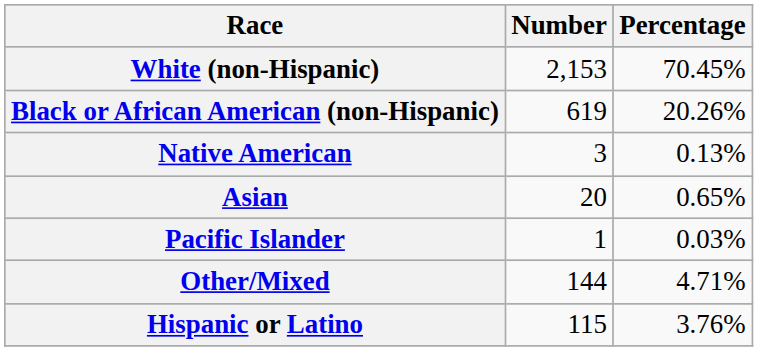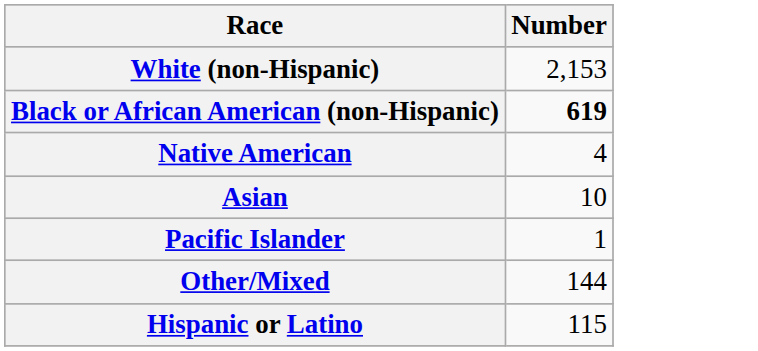- column: Percentage | 70.45% | 20.26% | 0.13% | 0.65% | 0.03% | 4.71% | 3.76%
Black or African American (non-Hispanic) | Number: normal -> bold
Native American | Number: 3 -> 4
Asian | Number: 20 -> 10
